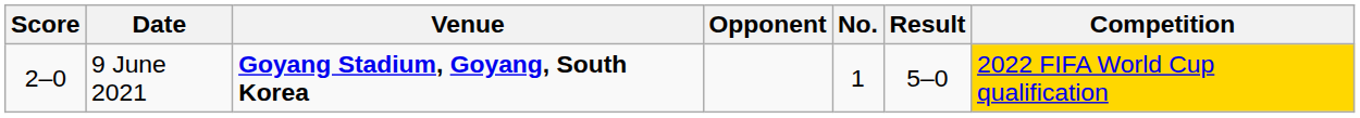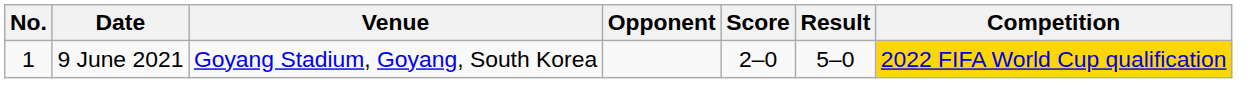columns swapped: No. <-> Score
9 June 2021 | Venue: bold -> normal
